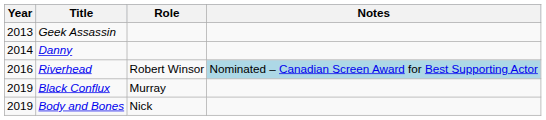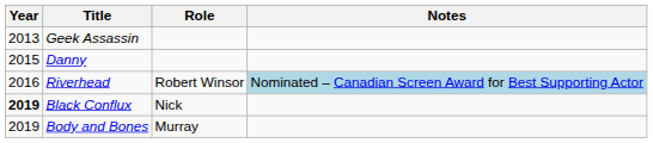Danny | Year: 2014 -> 2015
Black Conflux | Year: normal -> bold
Black Conflux | Role: Murray -> Nick
Body and Bones | Role: Nick -> Murray
